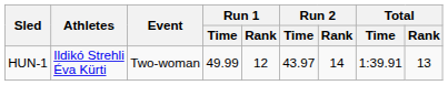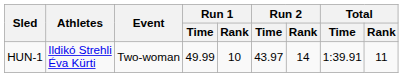HUN-1 | Run 1 / Rank: 12 -> 10
HUN-1 | Total / Rank: 13 -> 11
